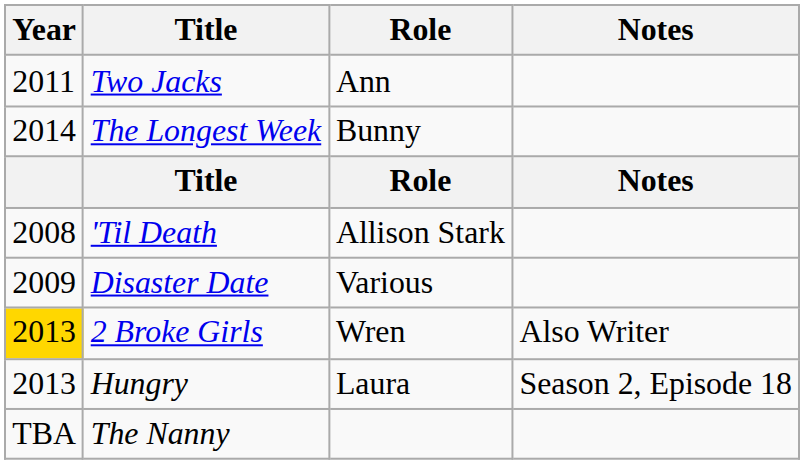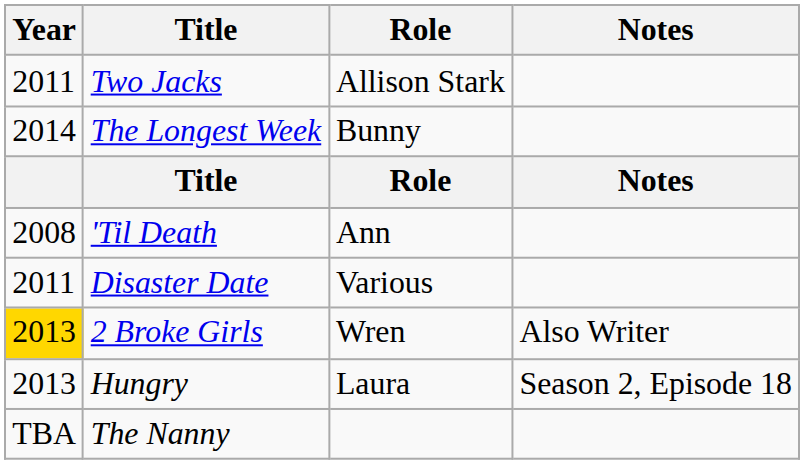Two Jacks | Role: Ann -> Allison Stark
'Til Death | Role: Allison Stark -> Ann
Disaster Date | Year: 2009 -> 2011
